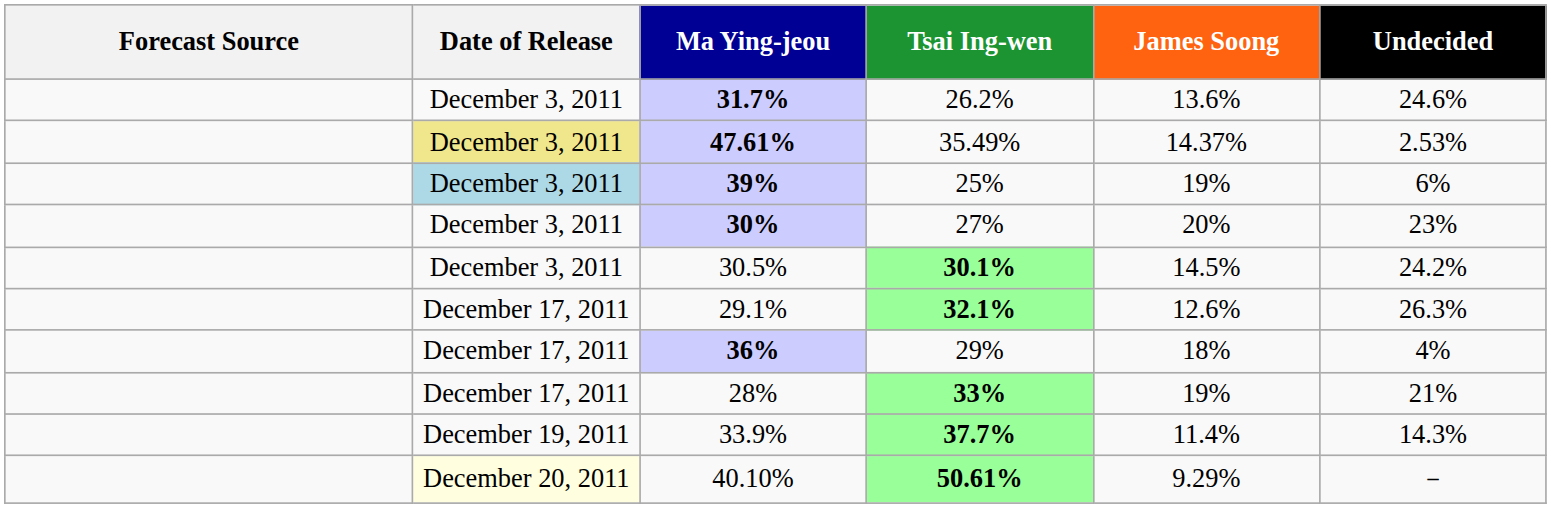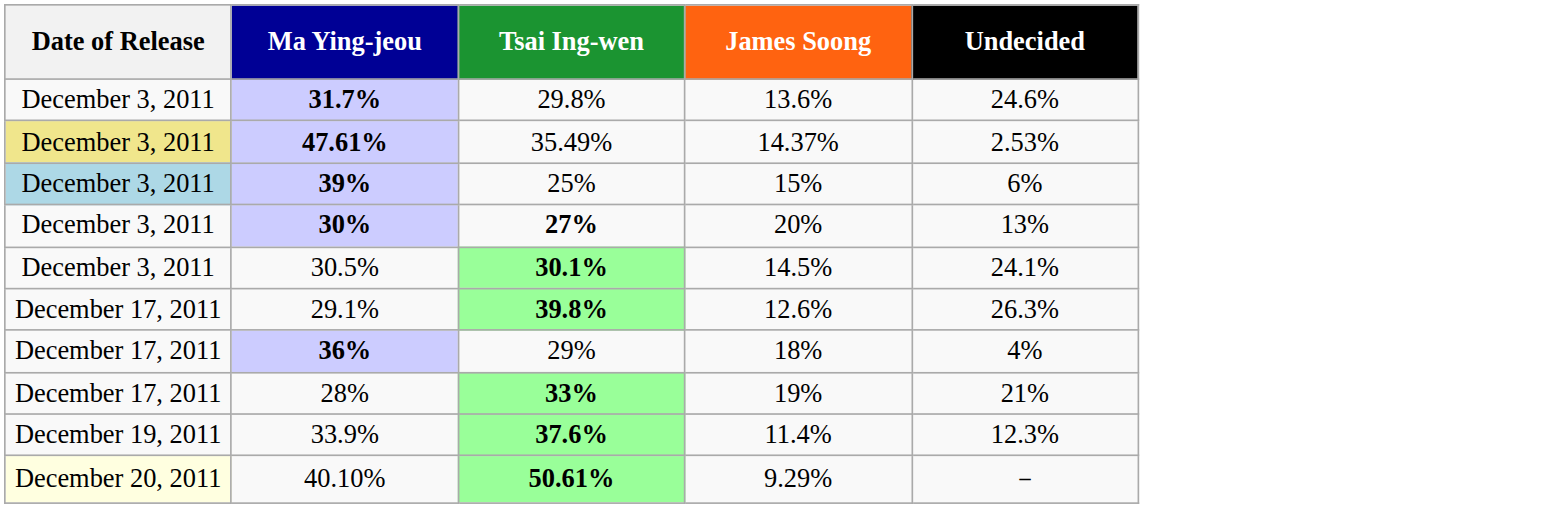- column: Forecast Source
31.7% | Tsai Ing-wen: 26.2% -> 29.8%
39% | James Soong: 19% -> 15%
30% | Tsai Ing-wen: normal -> bold
30% | Undecided: 23% -> 13%
30.5% | Undecided: 24.2% -> 24.1%
29.1% | Tsai Ing-wen: 32.1% -> 39.8%
33.9% | Tsai Ing-wen: 37.7% -> 37.6%
33.9% | Undecided: 14.3% -> 12.3%
